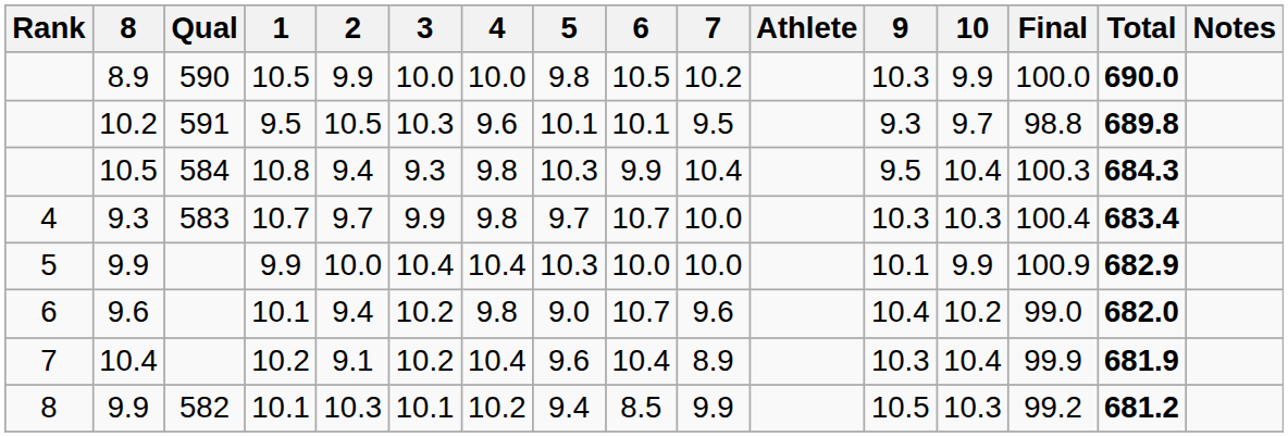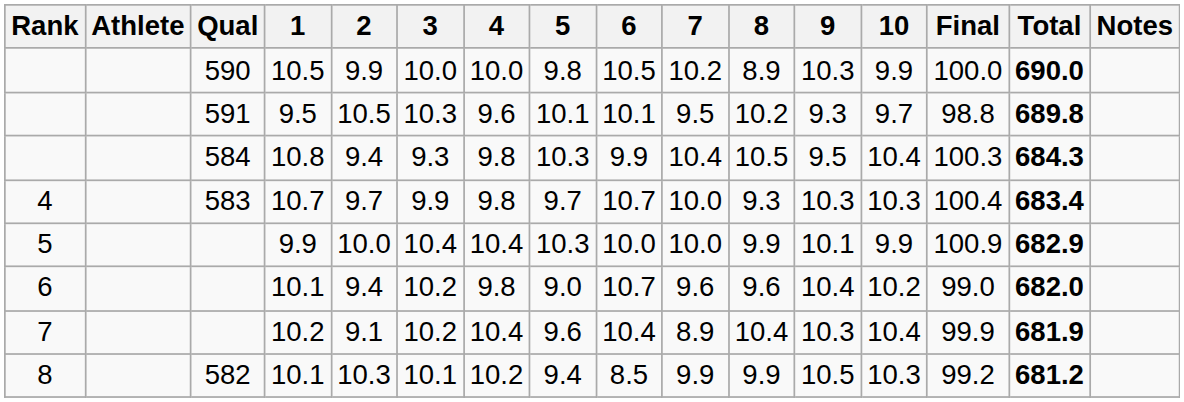columns swapped: Athlete <-> 8
